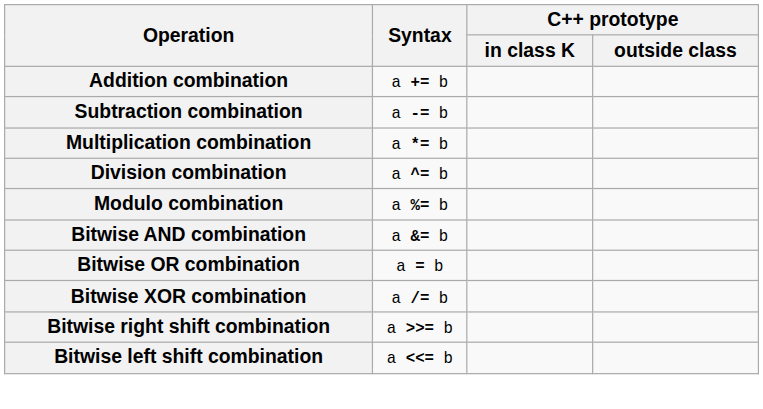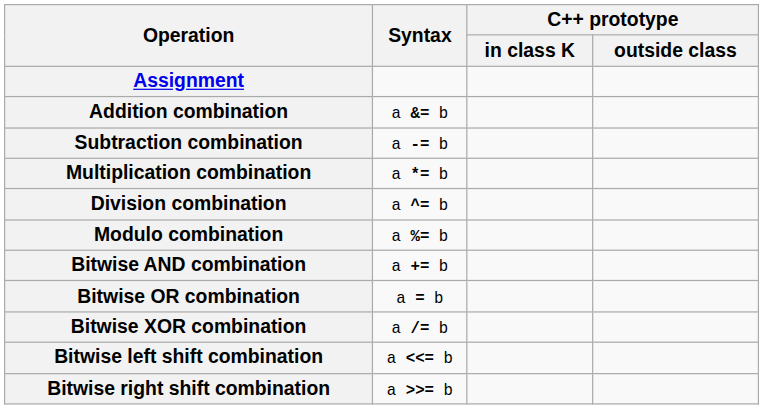+ row: Assignment
Addition combination | Syntax: a += b -> a &= b
Bitwise AND combination | Syntax: a &= b -> a += b
rows swapped: Bitwise left shift combination <-> Bitwise right shift combination
